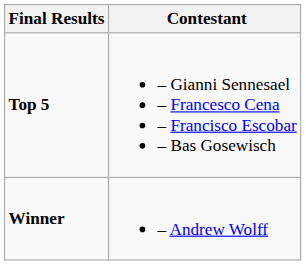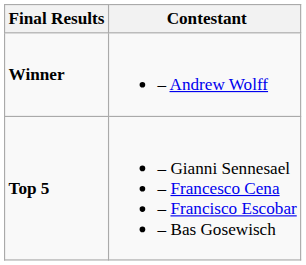rows swapped: Winner <-> Top 5
